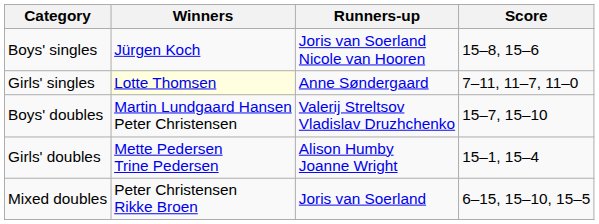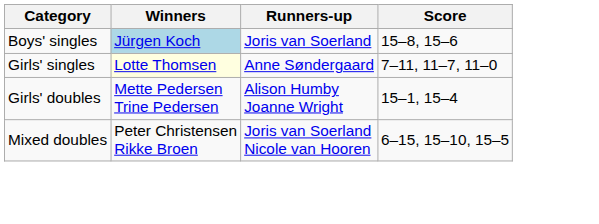Boys' singles | Winners: no background -> lightblue background
Boys' singles | Runners-up: Joris van Soerland Nicole van Hooren -> Joris van Soerland
- row: Boys' doubles | Martin Lundgaard Hansen Peter Christensen | Valerij Streltsov Vladislav Druzhchenko | 15–7, 15–10
Mixed doubles | Runners-up: Joris van Soerland -> Joris van Soerland Nicole van Hooren
